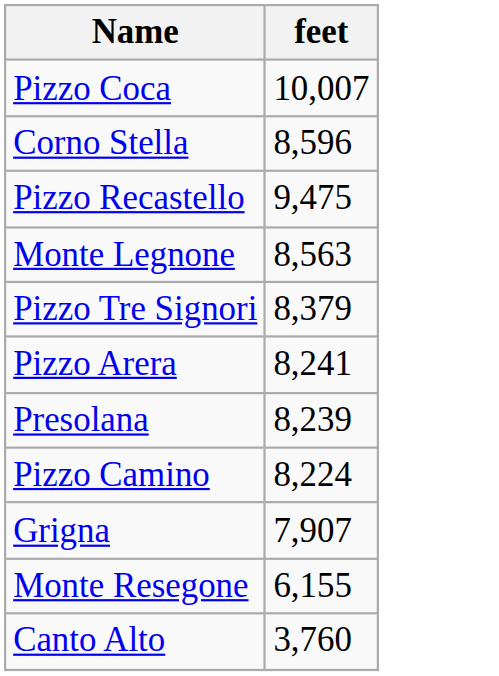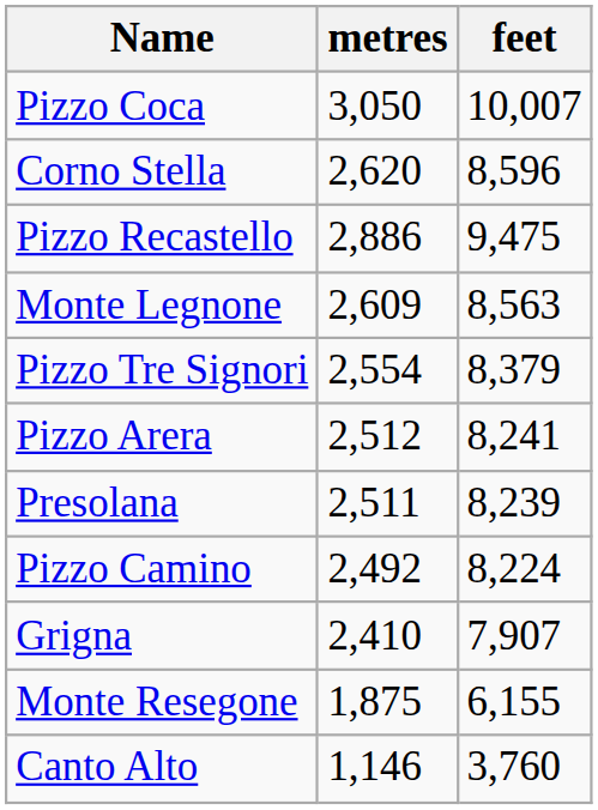+ column: metres | 3,050 | 2,620 | 2,886 | 2,609 | 2,554 | 2,512 | 2,511 | 2,492 | 2,410 | 1,875 | 1,146
